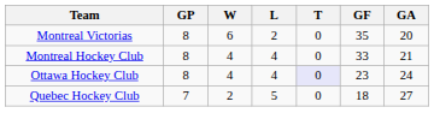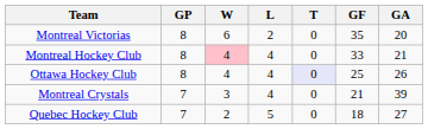Montreal Hockey Club | W: no background -> pink background
Ottawa Hockey Club | GF: 23 -> 25
Ottawa Hockey Club | GA: 24 -> 26
+ row: Montreal Crystals | 7 | 3 | 4 | 0 | 21 | 39
